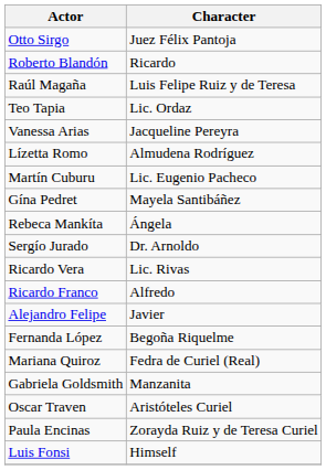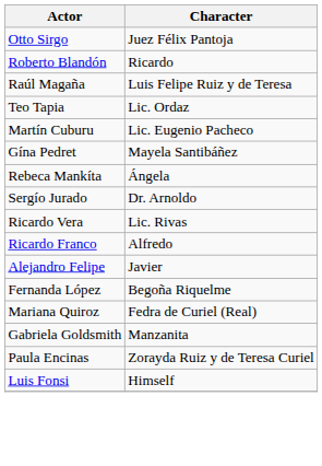- row: Vanessa Arias | Jacqueline Pereyra
- row: Lízetta Romo | Almudena Rodríguez
- row: Oscar Traven | Aristóteles Curiel
